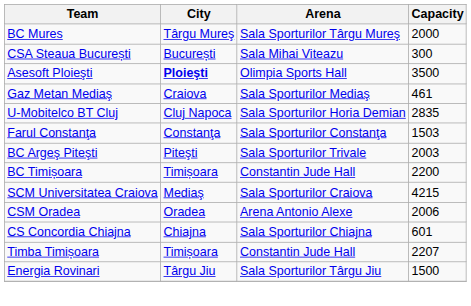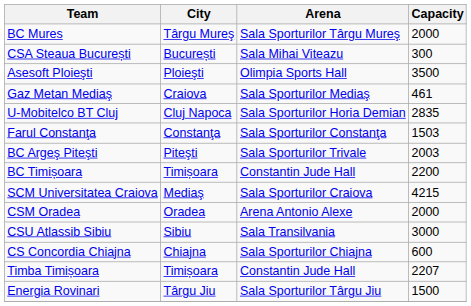Asesoft Ploieşti | City: bold -> normal
CSM Oradea | Capacity: 2006 -> 2000
+ row: CSU Atlassib Sibiu | Sibiu | Sala Transilvania | 3000
CS Concordia Chiajna | Capacity: 601 -> 600
